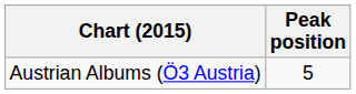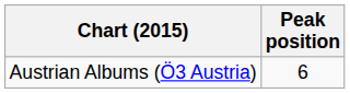Austrian Albums (Ö3 Austria) | Peak position: 5 -> 6
